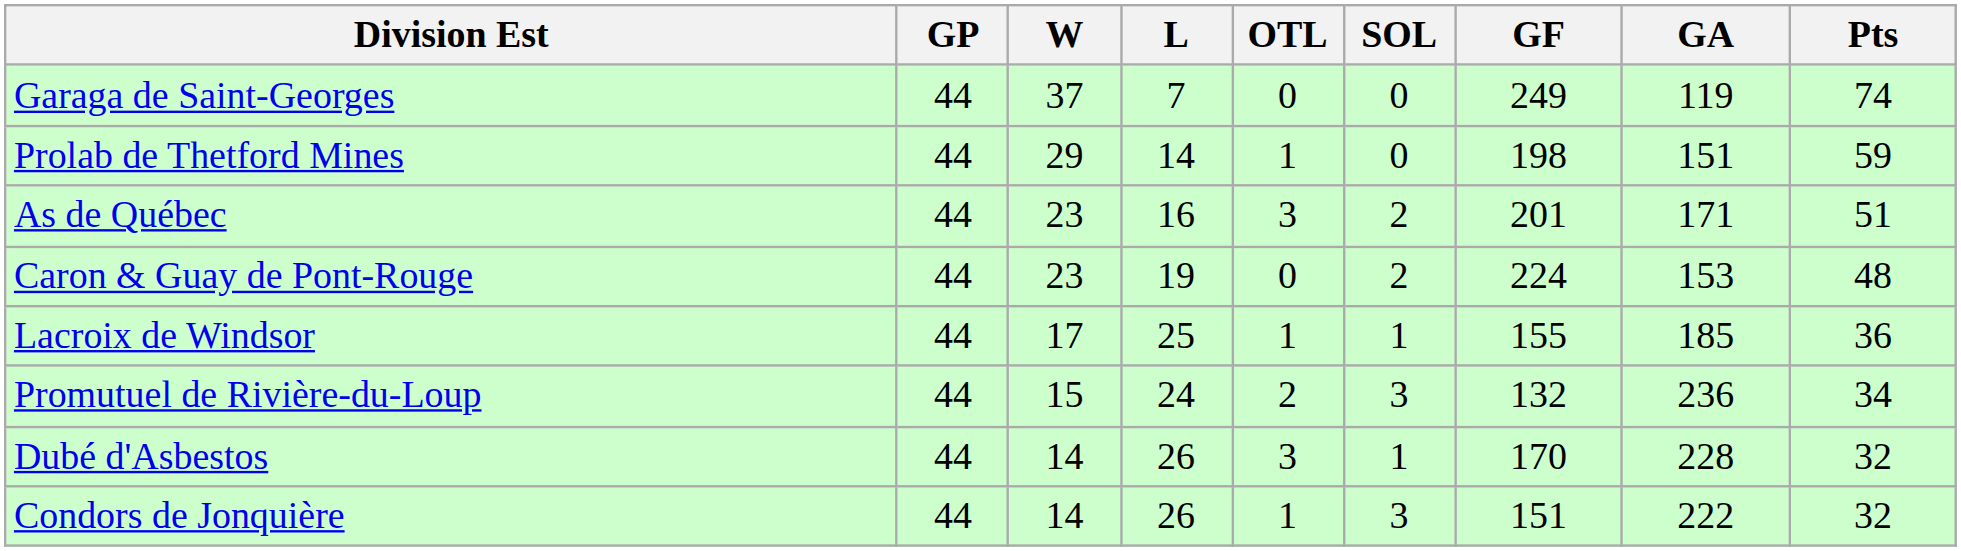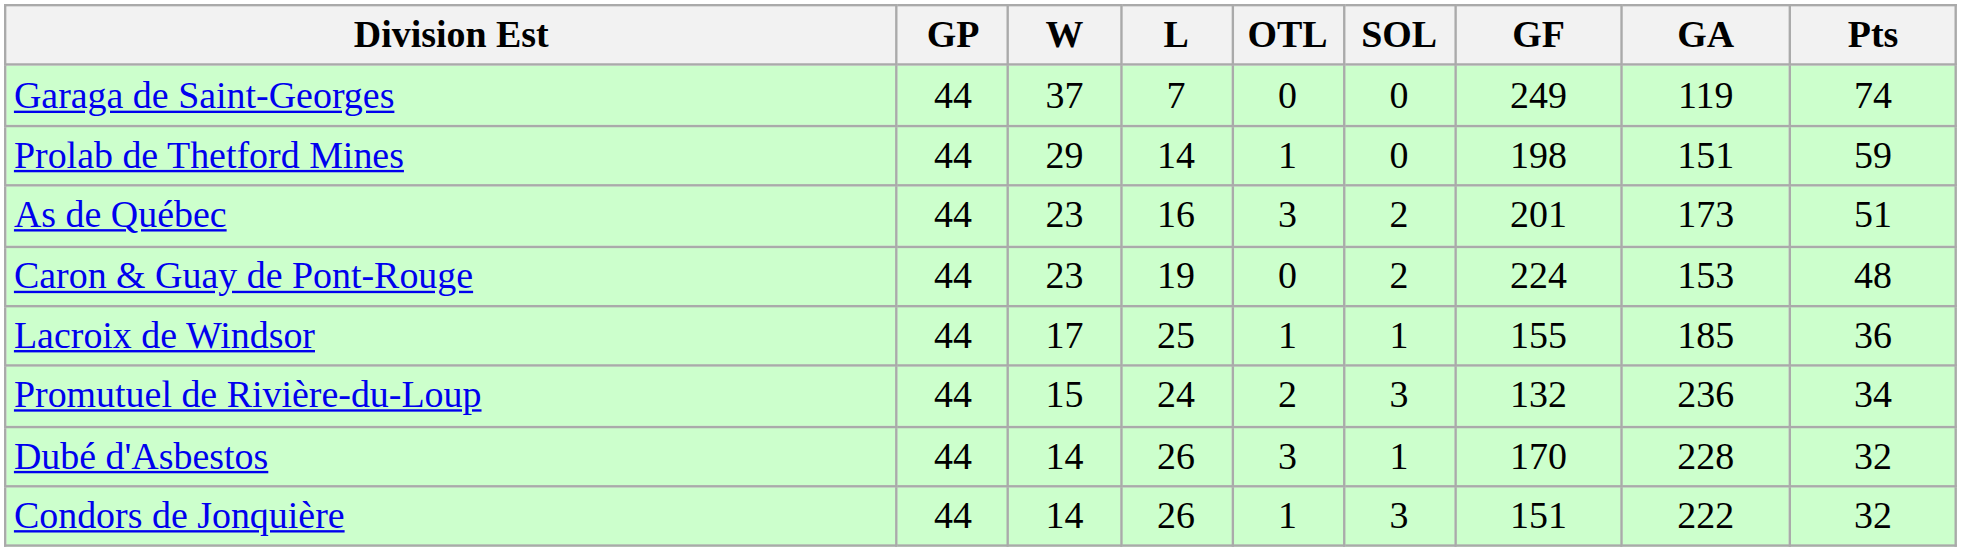As de Québec | GA: 171 -> 173
